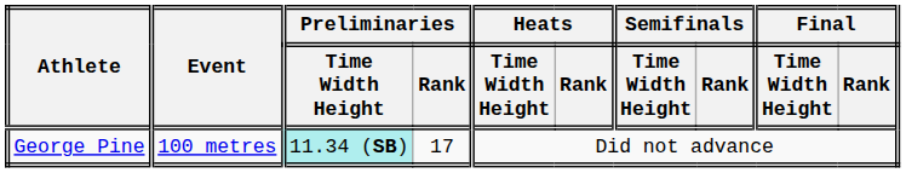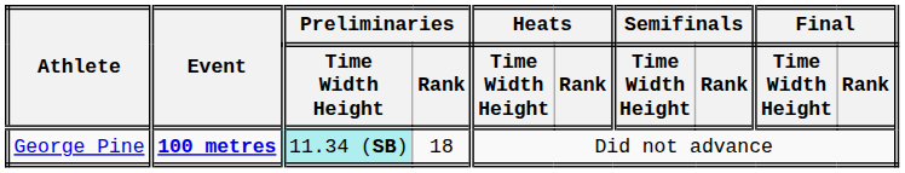George Pine | Event: normal -> bold
George Pine | Preliminaries / Rank: 17 -> 18
